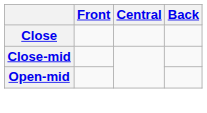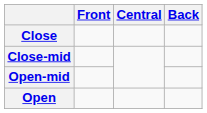+ row: Open
